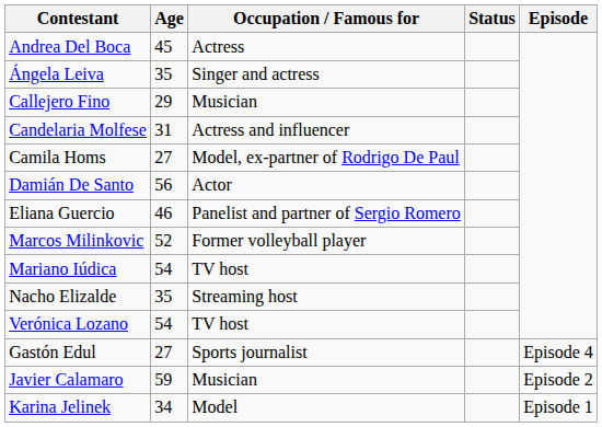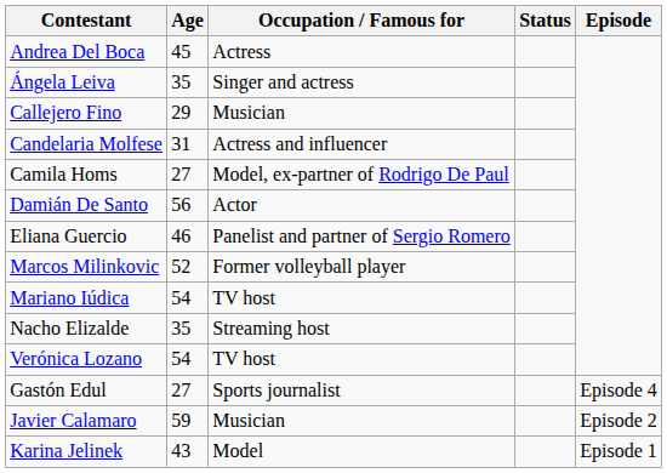Karina Jelinek | Age: 34 -> 43
